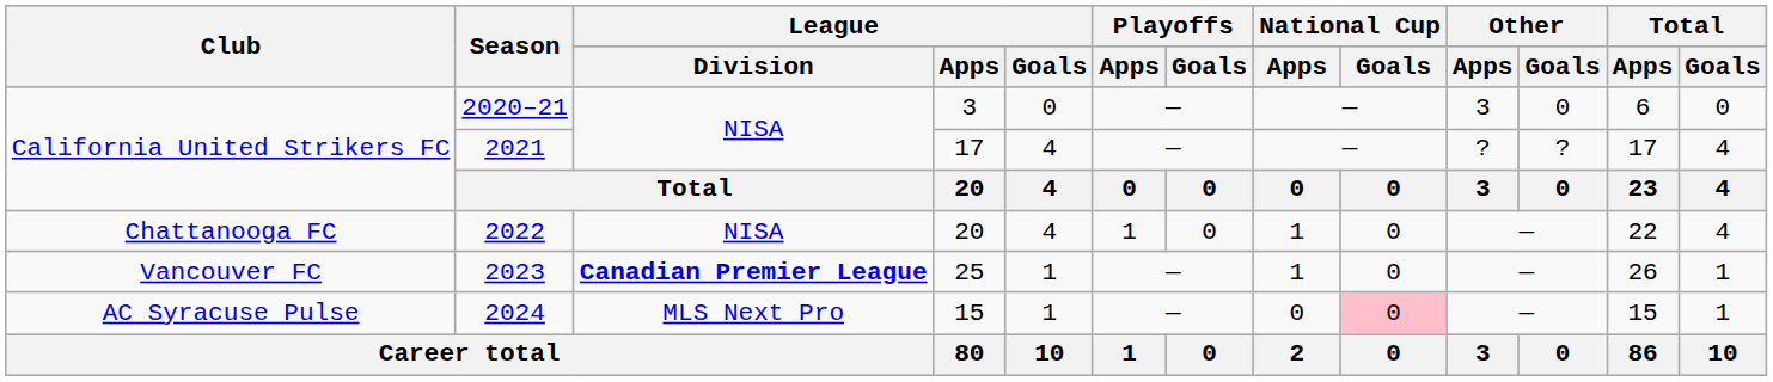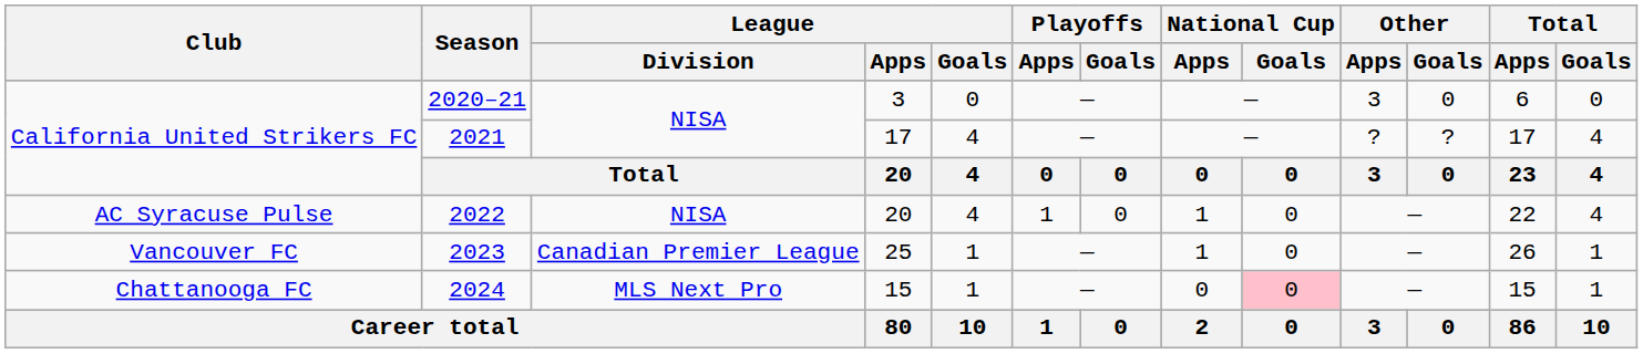2022 | Club: Chattanooga FC -> AC Syracuse Pulse
2023 | League / Division: bold -> normal
2024 | Club: AC Syracuse Pulse -> Chattanooga FC
